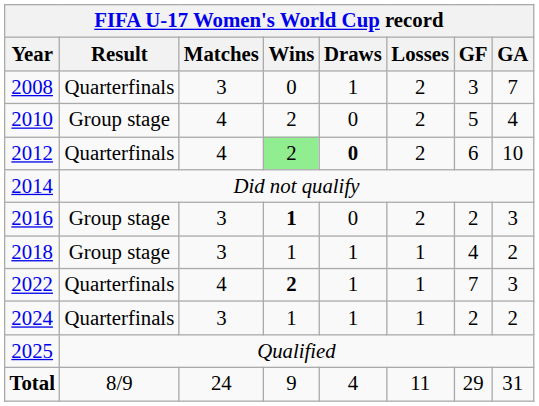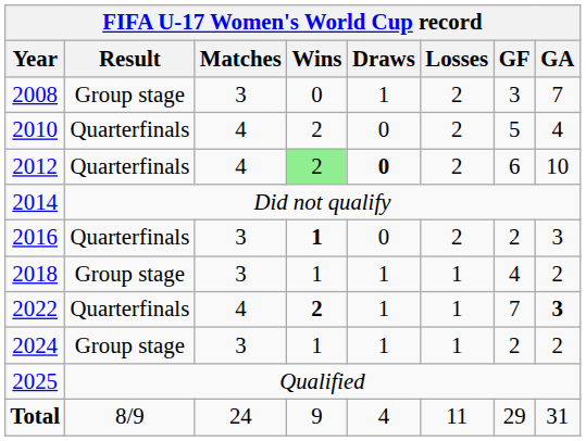2008 | FIFA U-17 Women's World Cup record / Result: Quarterfinals -> Group stage
2010 | FIFA U-17 Women's World Cup record / Result: Group stage -> Quarterfinals
2016 | FIFA U-17 Women's World Cup record / Result: Group stage -> Quarterfinals
2022 | FIFA U-17 Women's World Cup record / GA: normal -> bold
2024 | FIFA U-17 Women's World Cup record / Result: Quarterfinals -> Group stage
